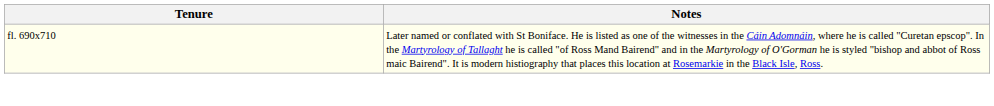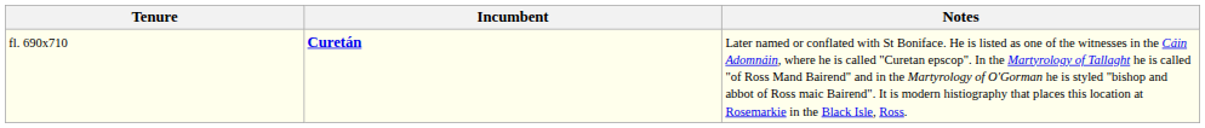+ column: Incumbent | Curetán
